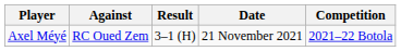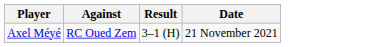- column: Competition | 2021–22 Botola
